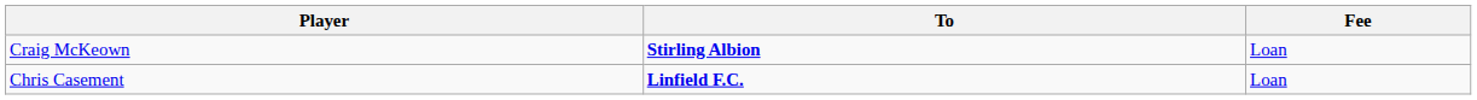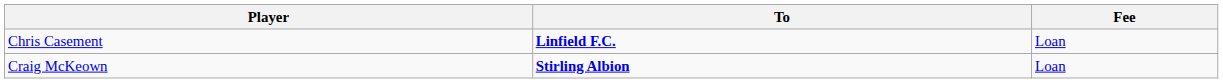rows swapped: Craig McKeown <-> Chris Casement
